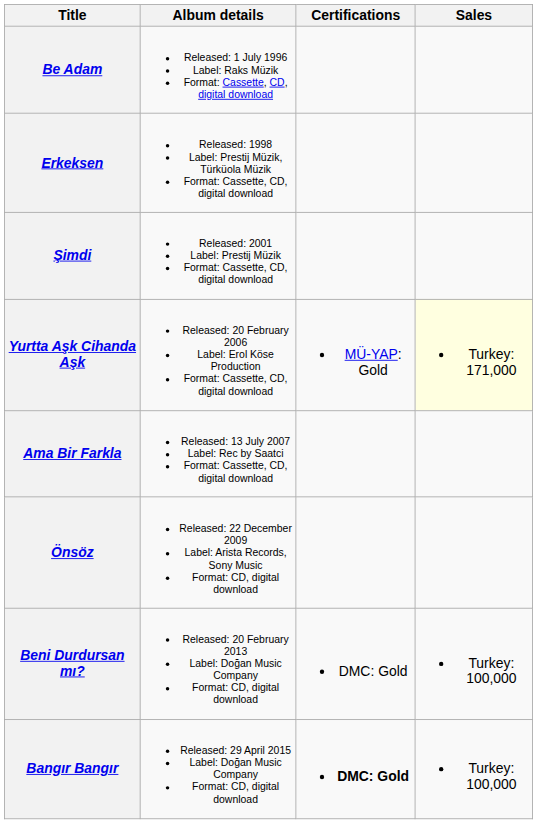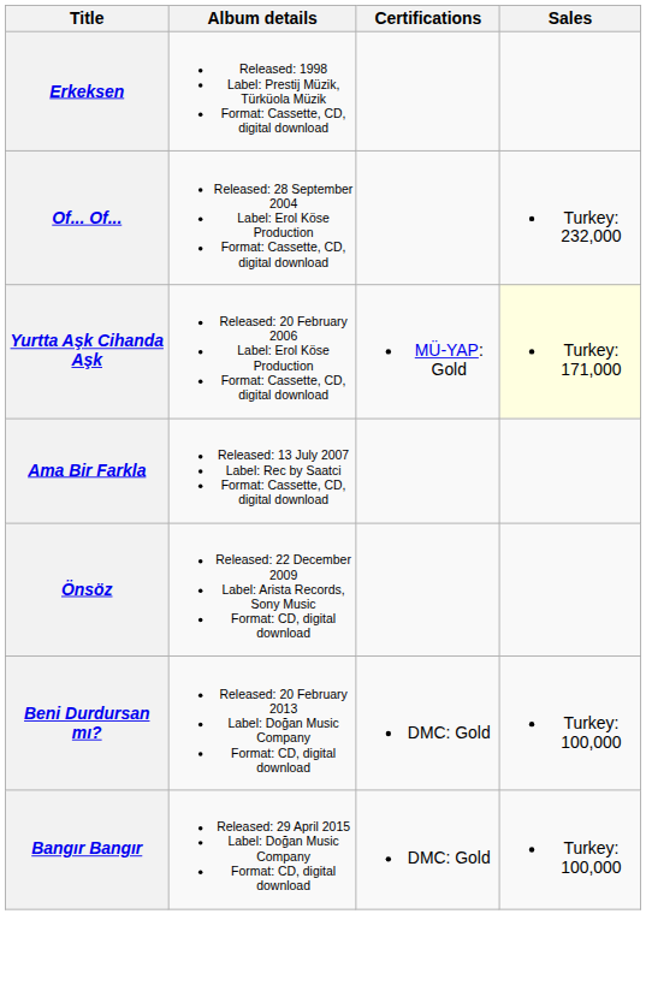- row: Be Adam | Released: 1 July 1996 Label: Raks Müzik Format: Cassette, CD, digital download
- row: Şimdi | Released: 2001 Label: Prestij Müzik Format: Cassette, CD, digital download
+ row: Of... Of... | Released: 28 September 2004 Label: Erol Köse Production Format: Cassette, CD, digital download | Turkey: 232,000
Bangır Bangır | Certifications: bold -> normal
